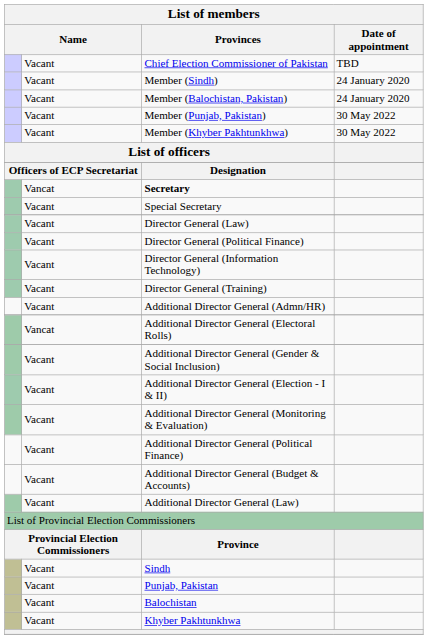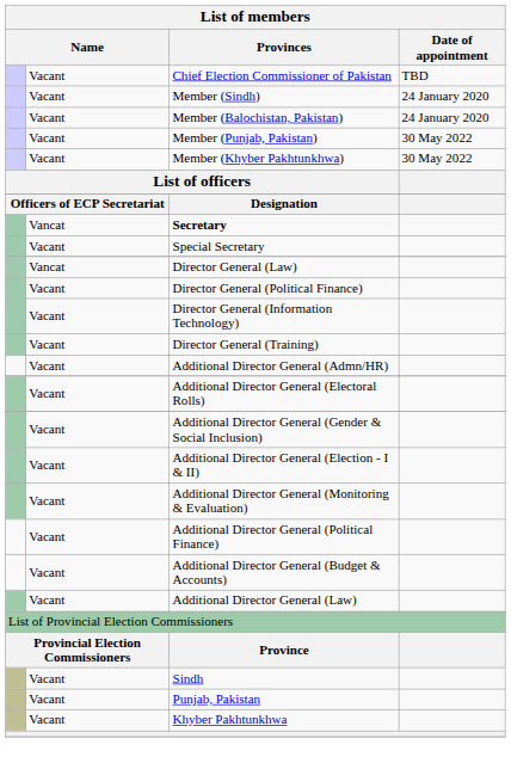Director General (Law) | column 2: Vacant -> Vancat
Additional Director General (Electoral Rolls) | column 2: Vancat -> Vacant
- row: Vacant | Balochistan
